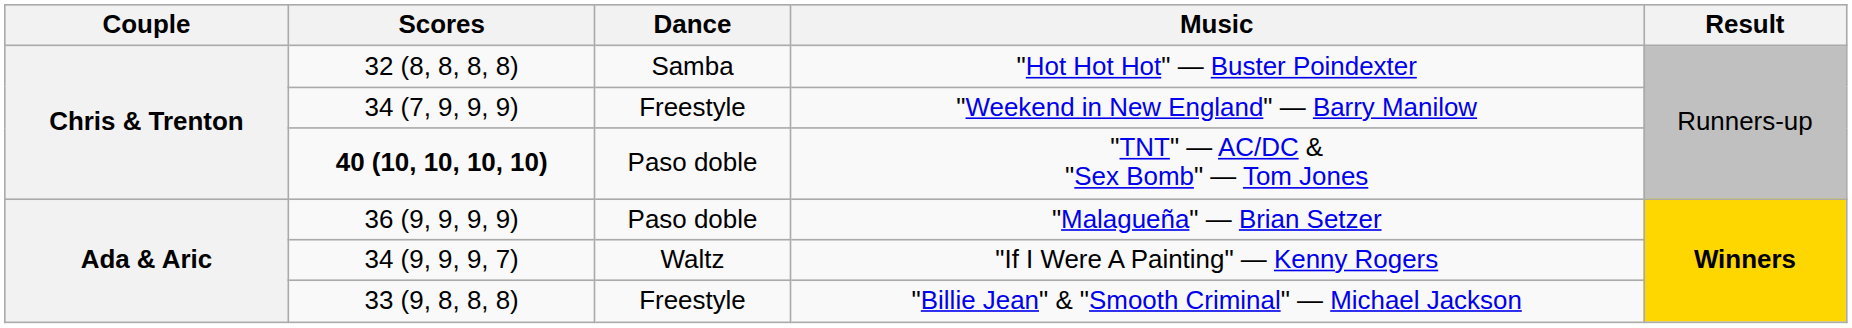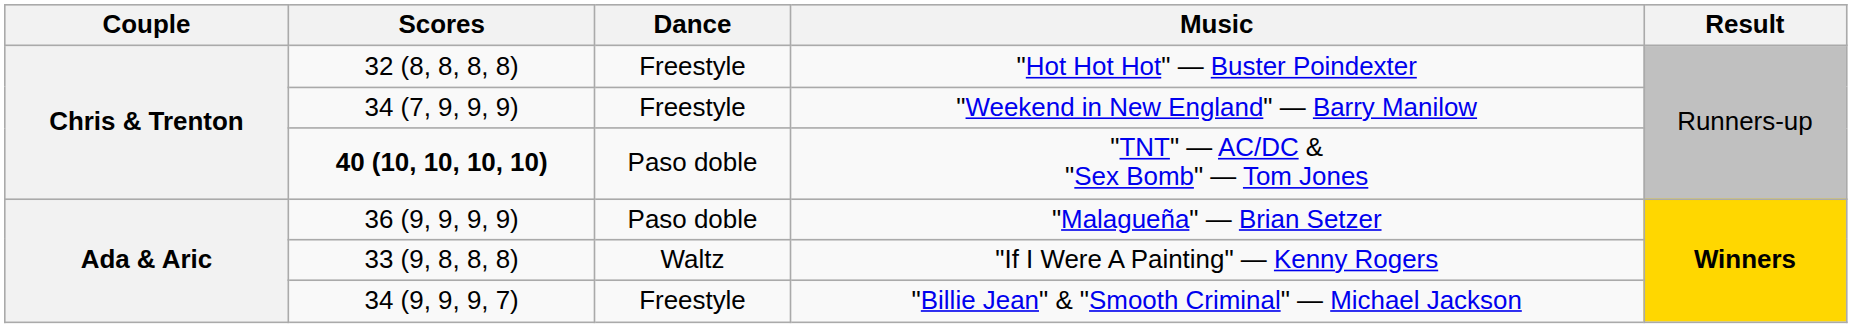"Hot Hot Hot" — Buster Poindexter | Dance: Samba -> Freestyle
"If I Were A Painting" — Kenny Rogers | Scores: 34 (9, 9, 9, 7) -> 33 (9, 8, 8, 8)
"Billie Jean" & "Smooth Criminal" — Michael Jackson | Scores: 33 (9, 8, 8, 8) -> 34 (9, 9, 9, 7)
